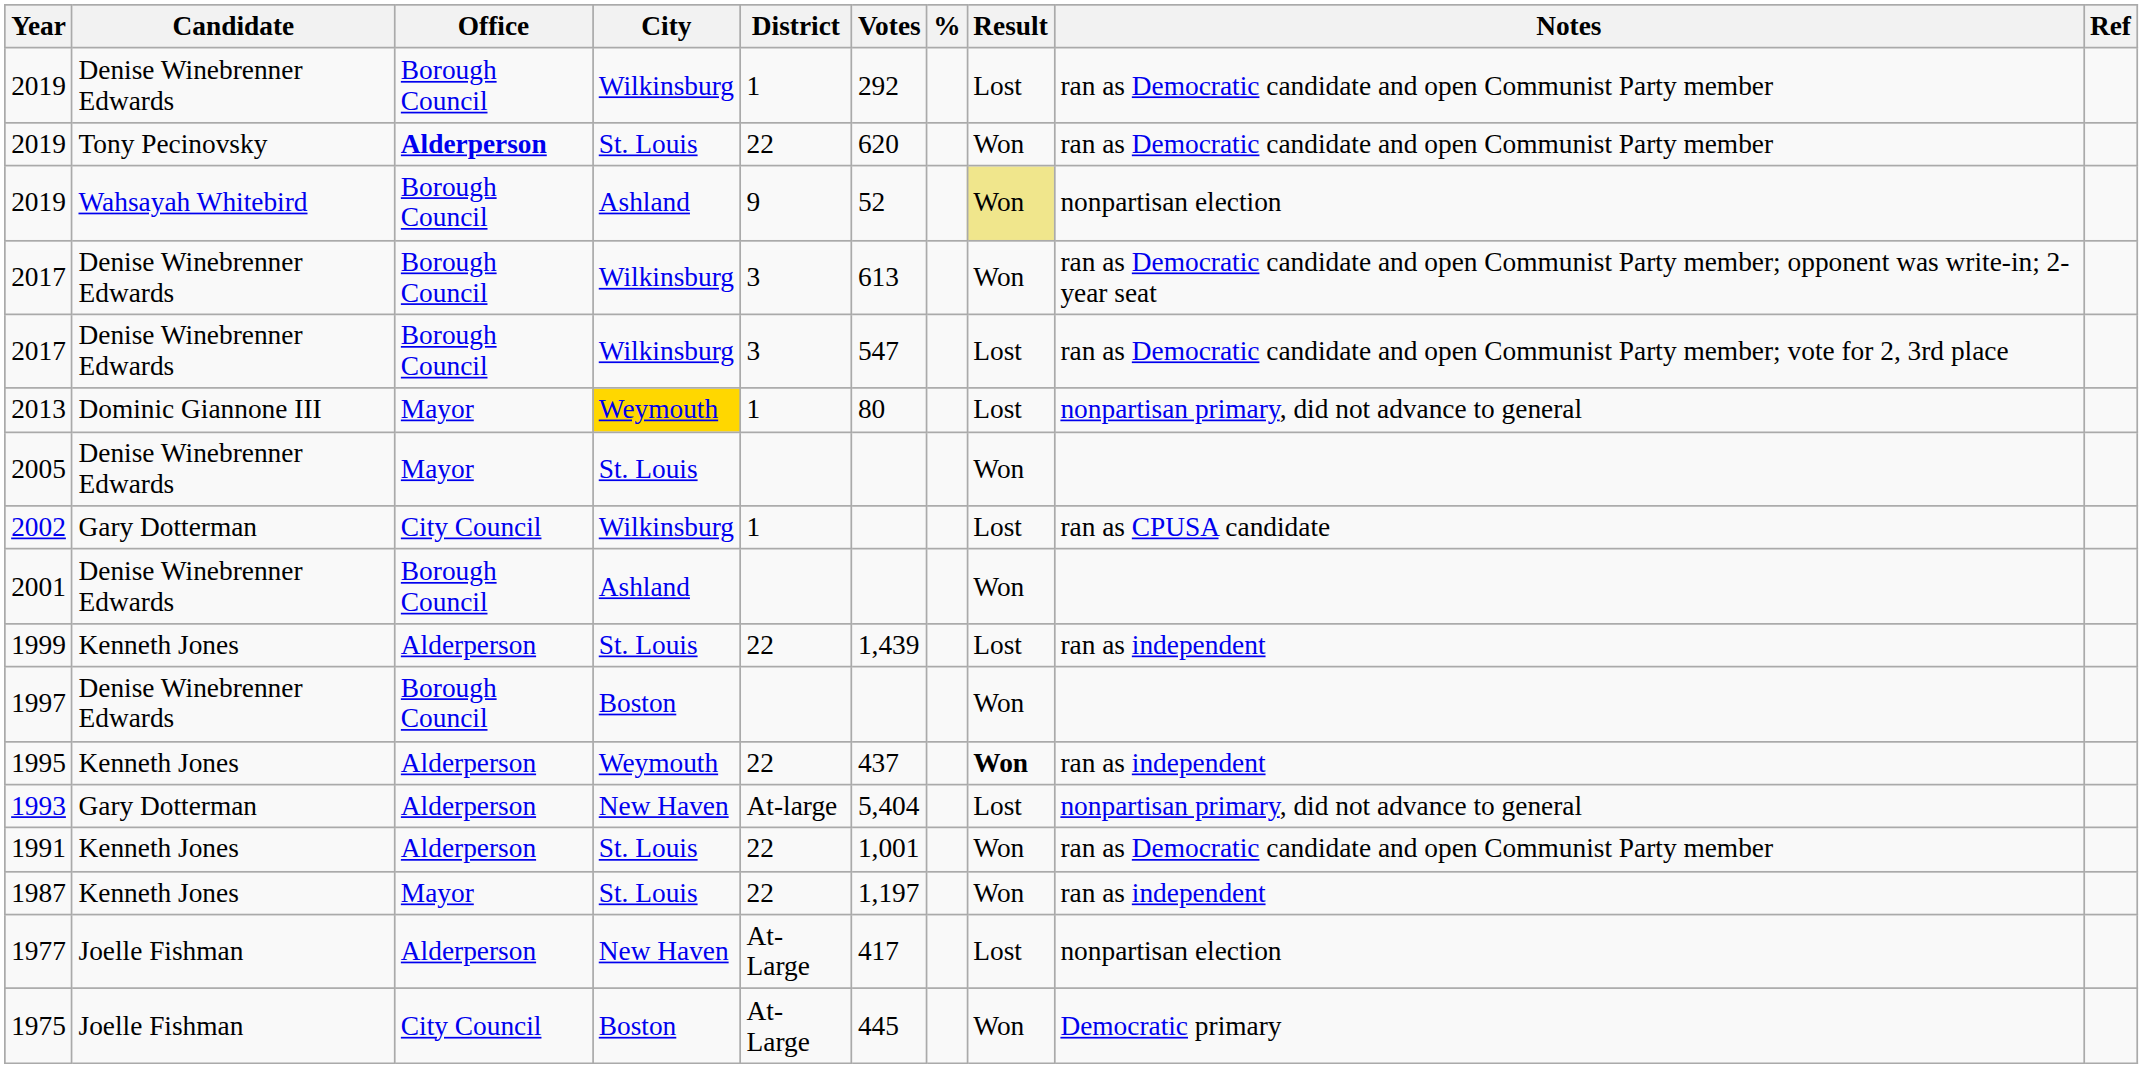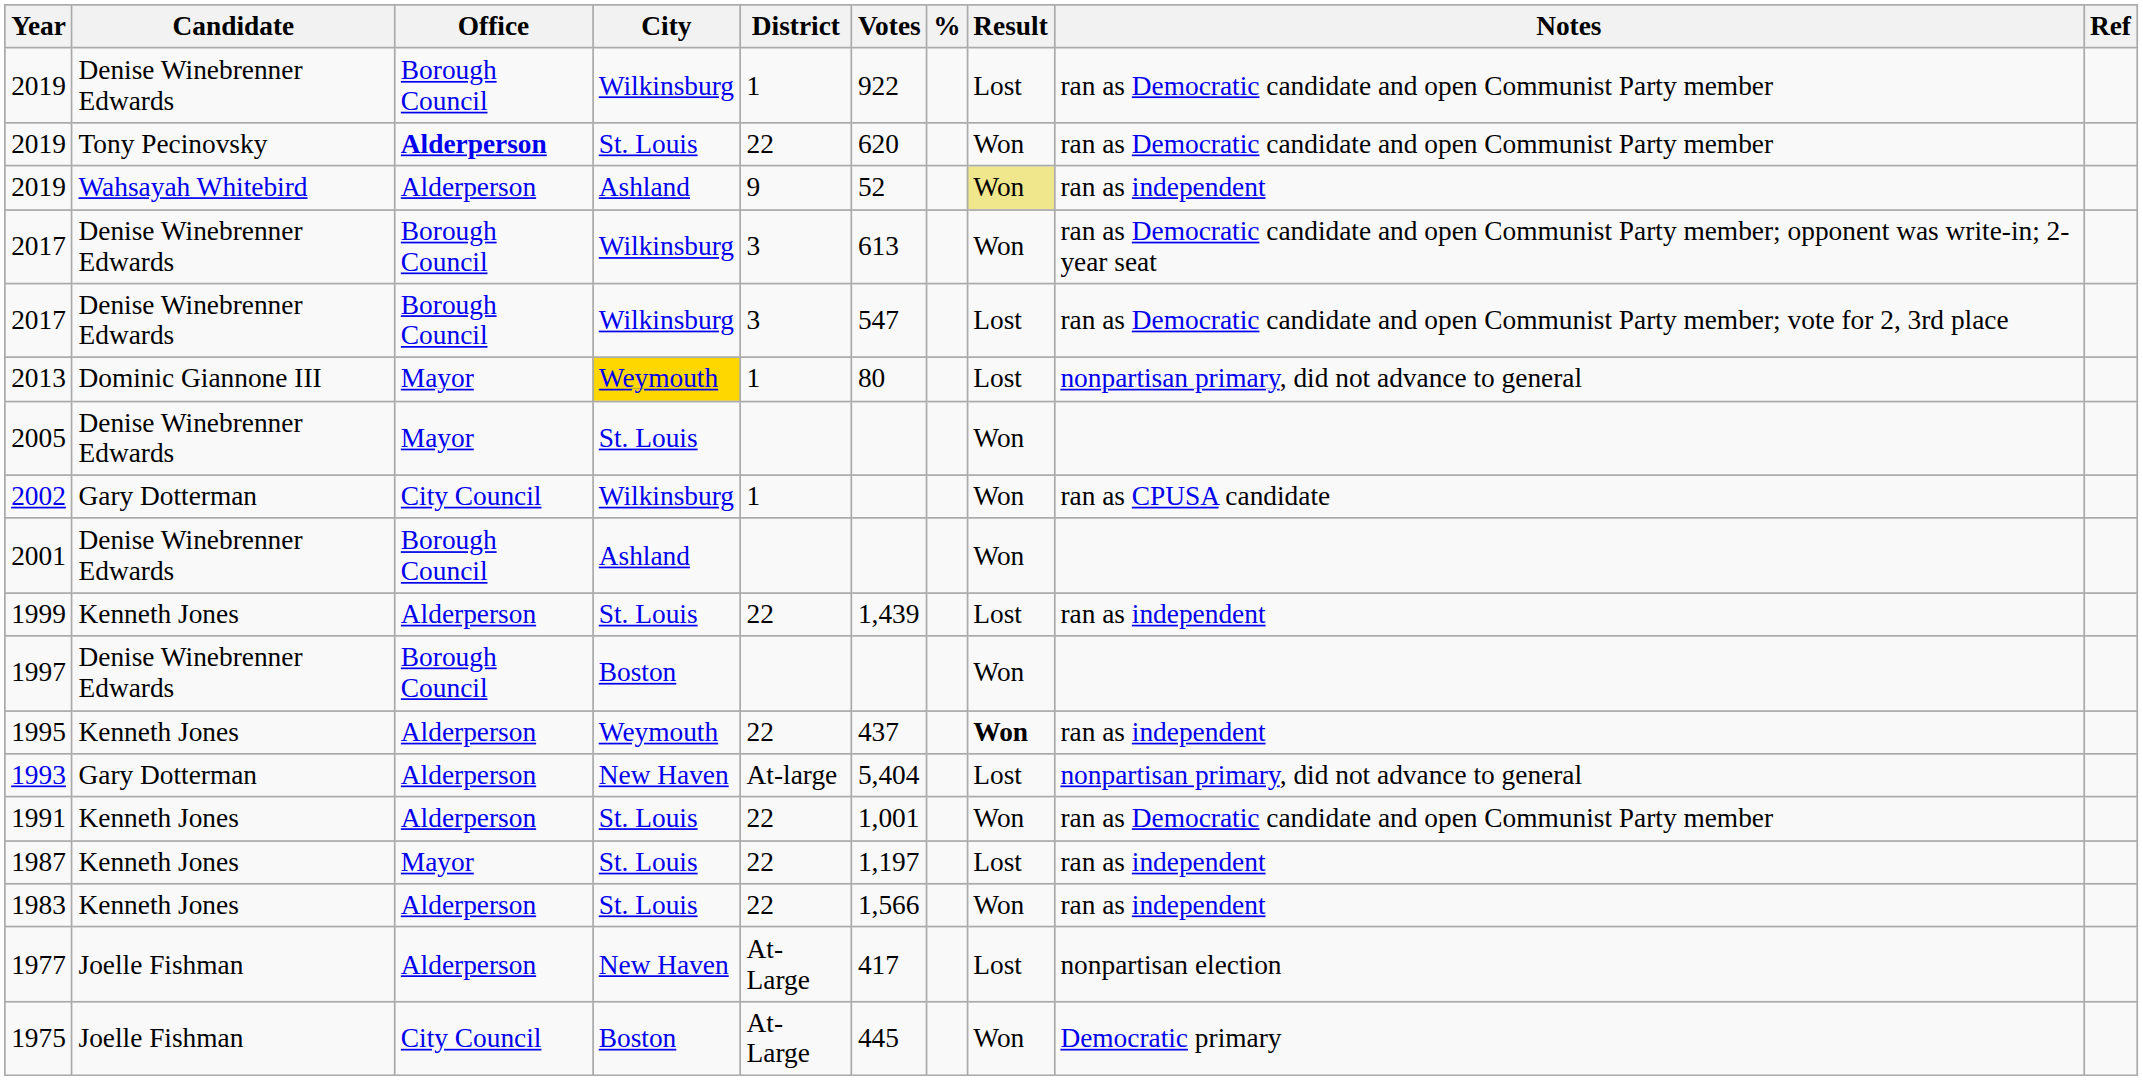2019 / Denise Winebrenner Edwards | Votes: 292 -> 922
2019 / Wahsayah Whitebird | Office: Borough Council -> Alderperson
2019 / Wahsayah Whitebird | Notes: nonpartisan election -> ran as independent
2002 | Result: Lost -> Won
1987 | Result: Won -> Lost
+ row: 1983 | Kenneth Jones | Alderperson | St. Louis | 22 | 1,566 | Won | ran as independent
